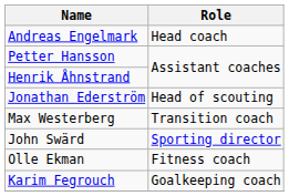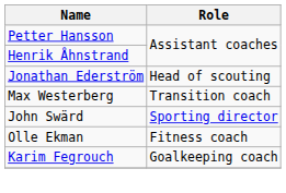- row: Andreas Engelmark | Head coach
